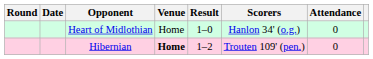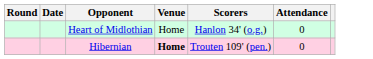- column: Result | 1–0 | 1–2
